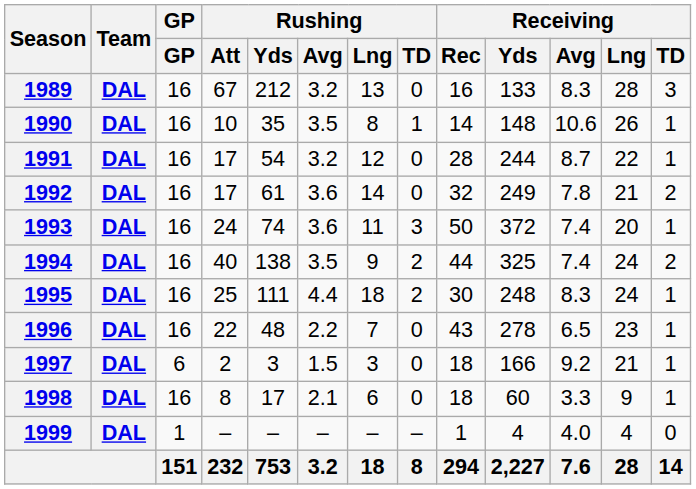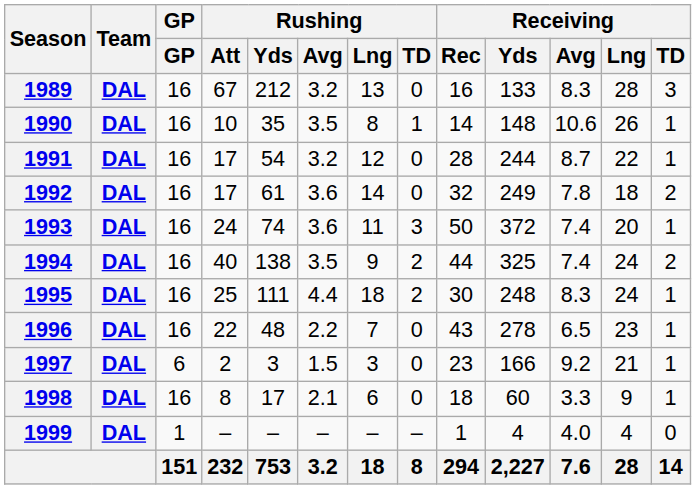1992 | Receiving / Lng: 21 -> 18
1997 | Receiving / Rec: 18 -> 23
